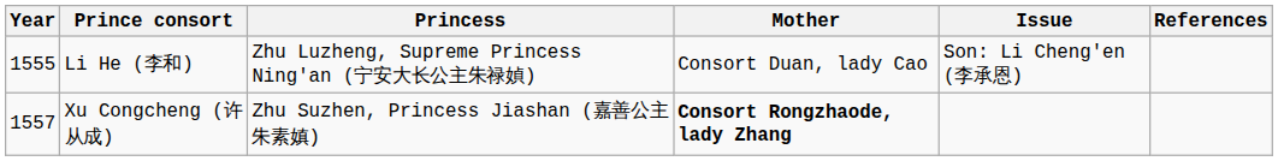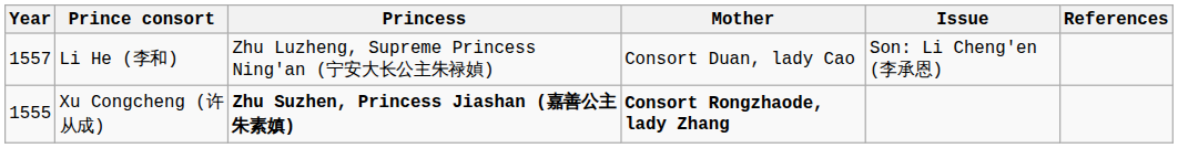Li He (李和) | Year: 1555 -> 1557
Xu Congcheng (许从成) | Year: 1557 -> 1555
Xu Congcheng (许从成) | Princess: normal -> bold
